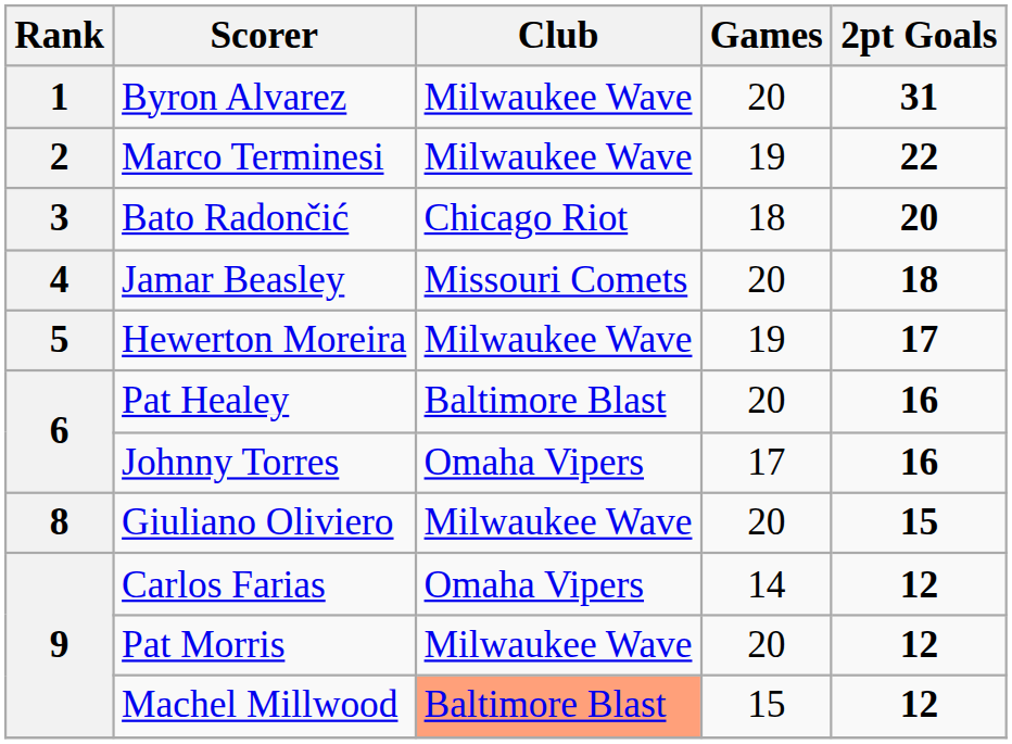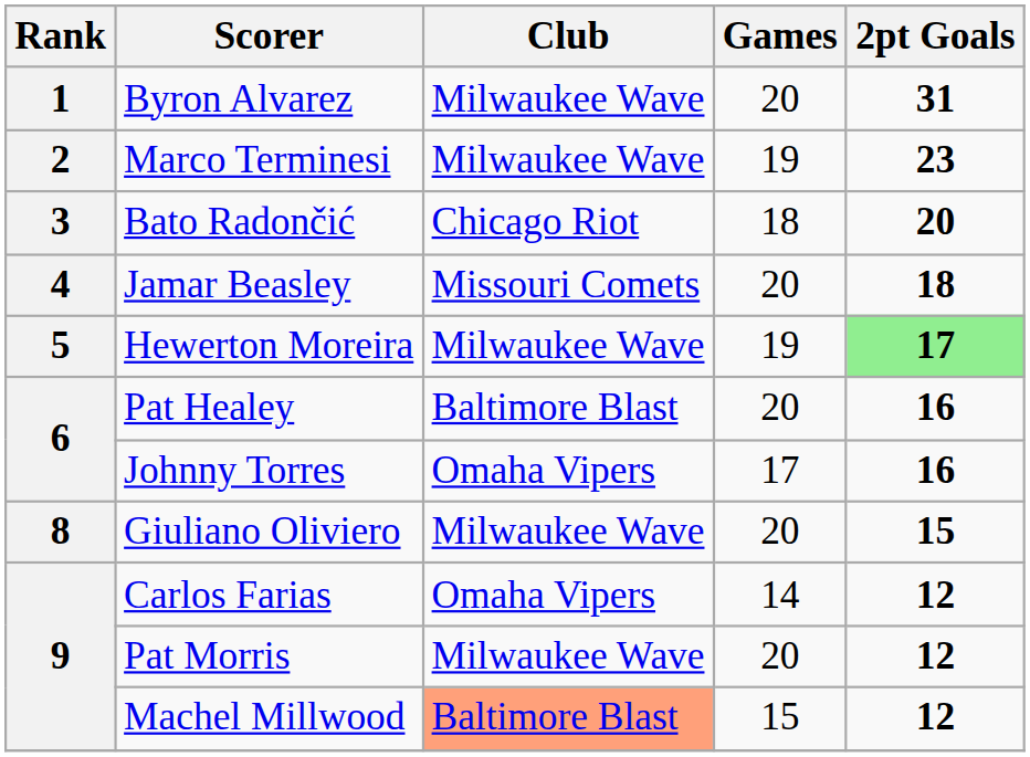Marco Terminesi | 2pt Goals: 22 -> 23
Hewerton Moreira | 2pt Goals: no background -> lightgreen background
